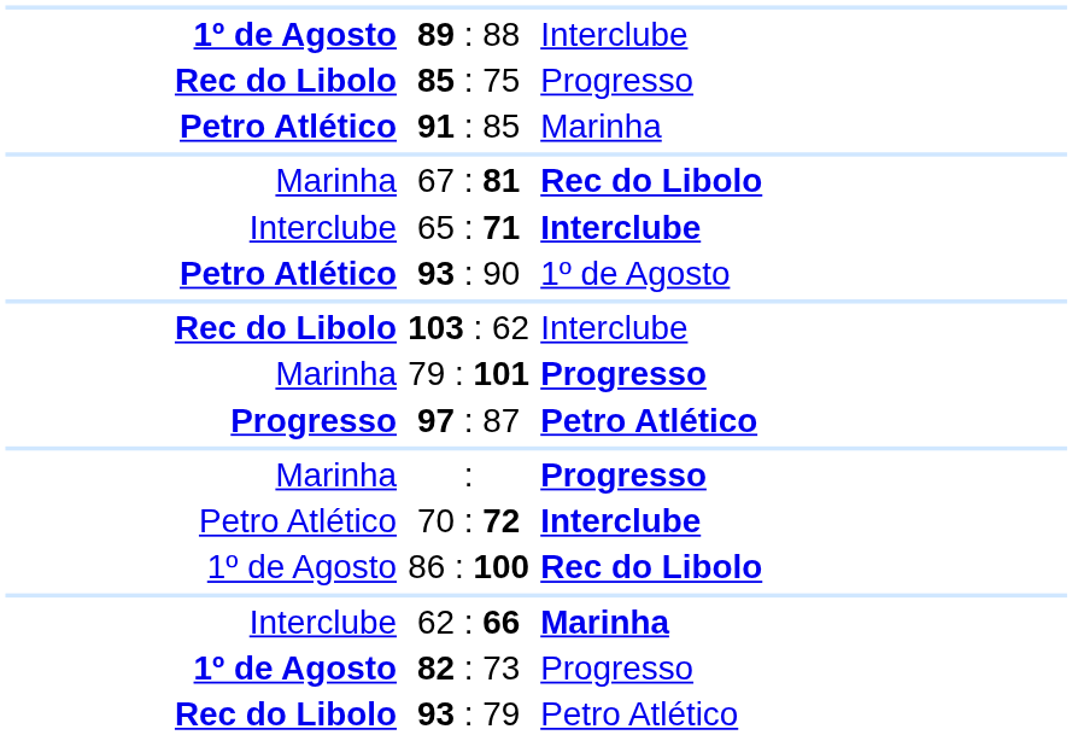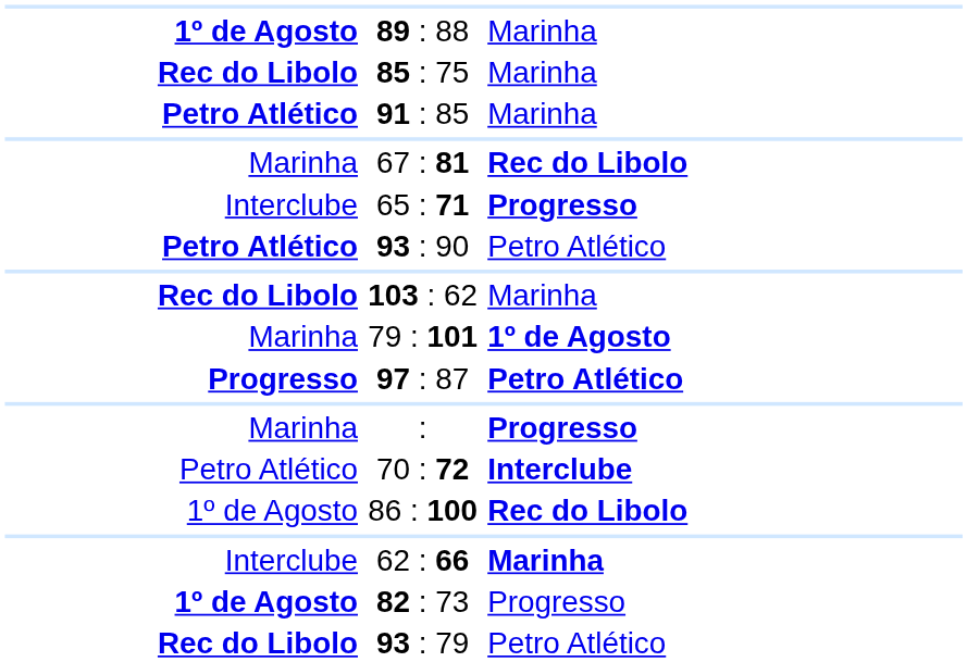89 : 88 | column 3: Interclube -> Marinha
85 : 75 | column 3: Progresso -> Marinha
65 : 71 | column 3: Interclube -> Progresso
93 : 90 | column 3: 1º de Agosto -> Petro Atlético
103 : 62 | column 3: Interclube -> Marinha
79 : 101 | column 3: Progresso -> 1º de Agosto
